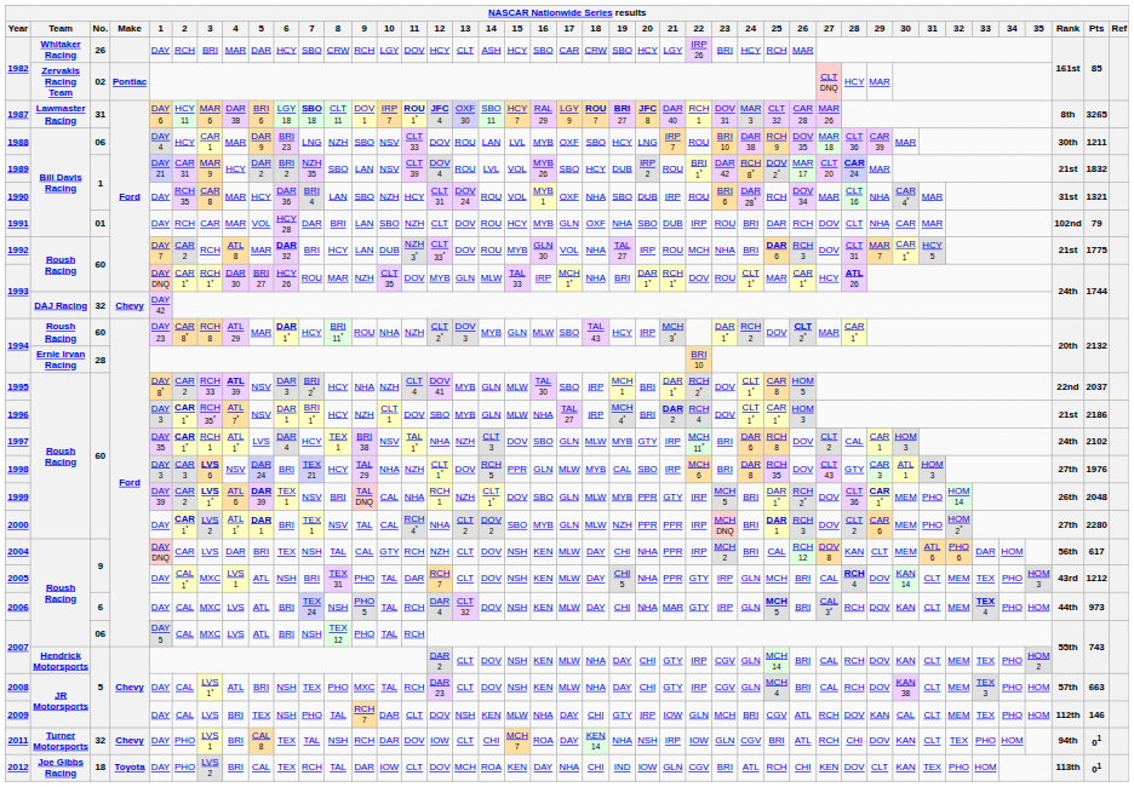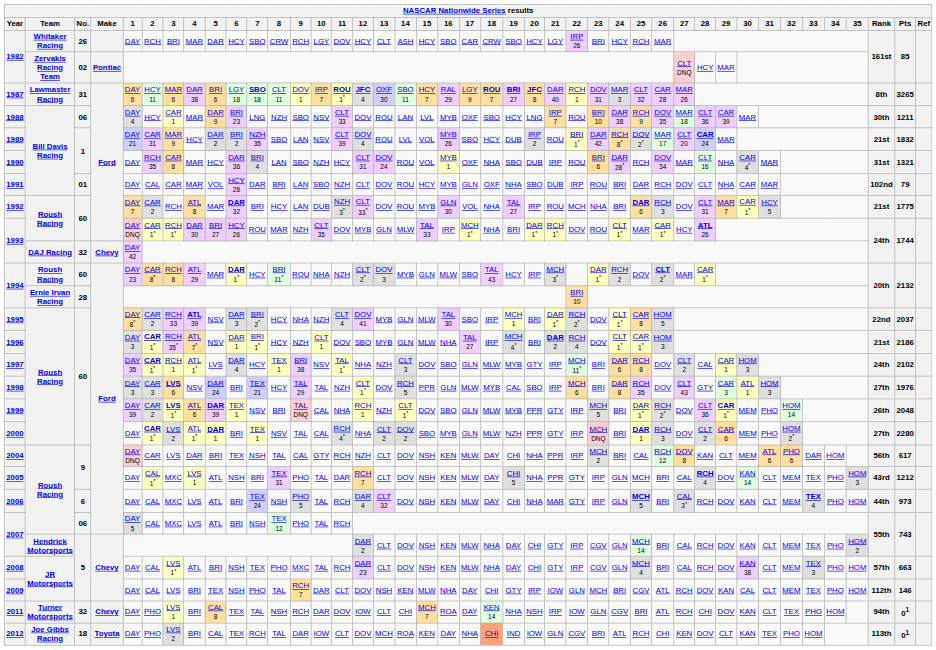1991 | 2: RCH -> CAL
1998 | 10: NHA -> TAL
2000 | 21: PPR -> GTY
2012 | 18: no background -> lightsalmon background
